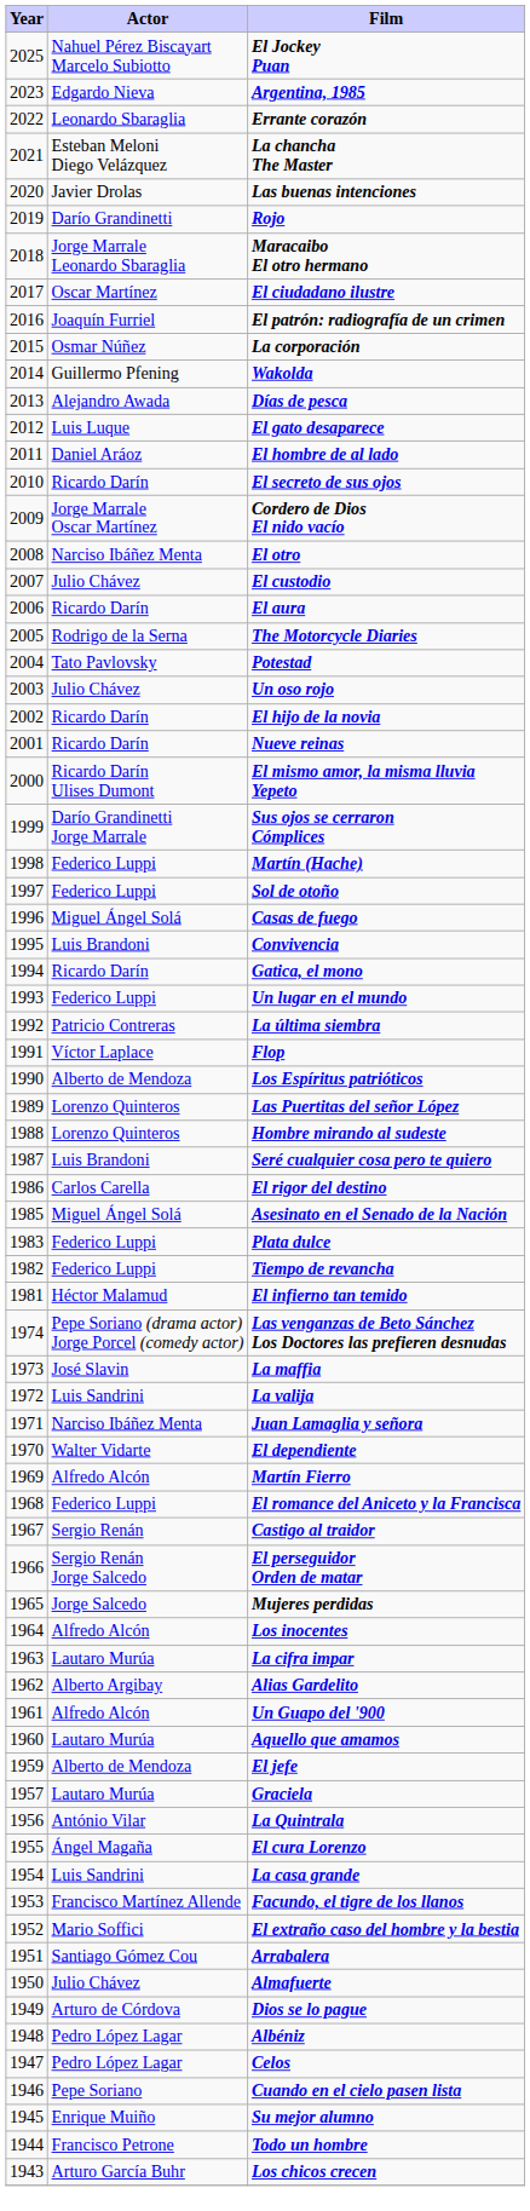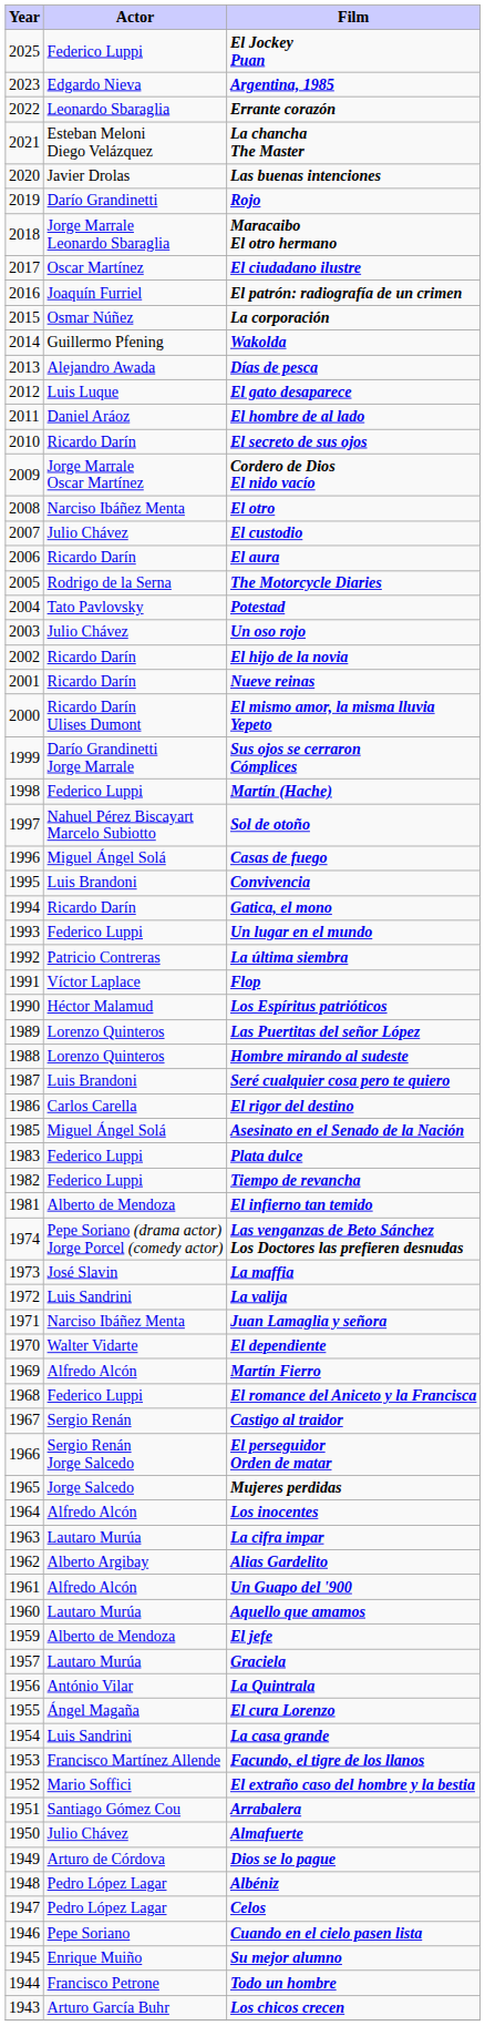El Jockey Puan | Actor: Nahuel Pérez Biscayart Marcelo Subiotto -> Federico Luppi
Sol de otoño | Actor: Federico Luppi -> Nahuel Pérez Biscayart Marcelo Subiotto
Los Espíritus patrióticos | Actor: Alberto de Mendoza -> Héctor Malamud
El infierno tan temido | Actor: Héctor Malamud -> Alberto de Mendoza
